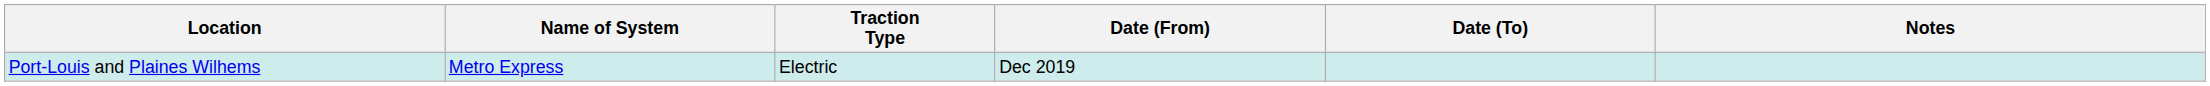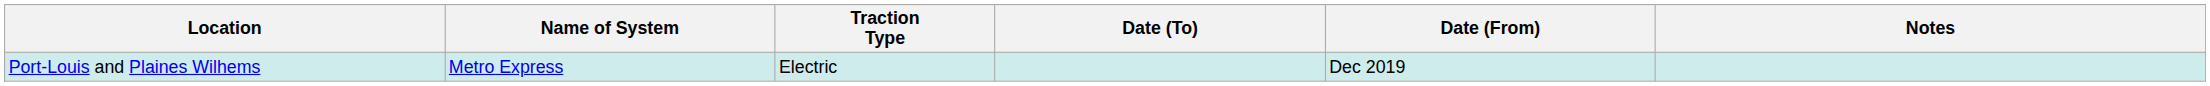columns swapped: Date (From) <-> Date (To)
